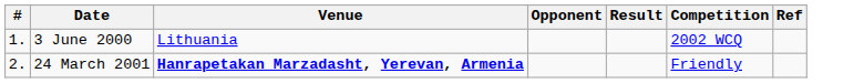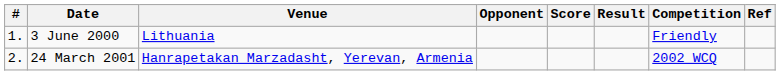+ column: Score
3 June 2000 | Competition: 2002 WCQ -> Friendly
24 March 2001 | Venue: bold -> normal
24 March 2001 | Competition: Friendly -> 2002 WCQ
